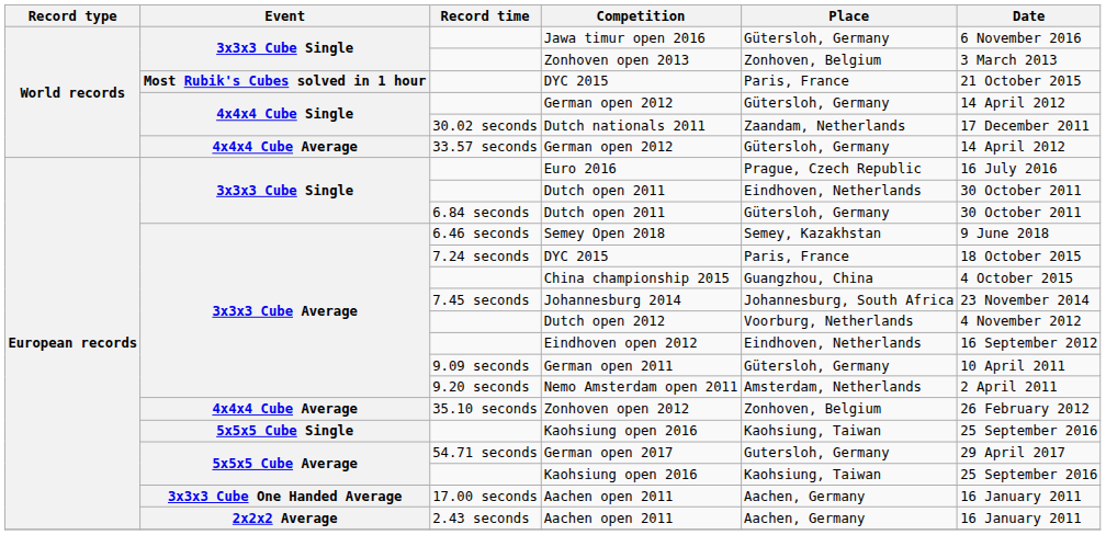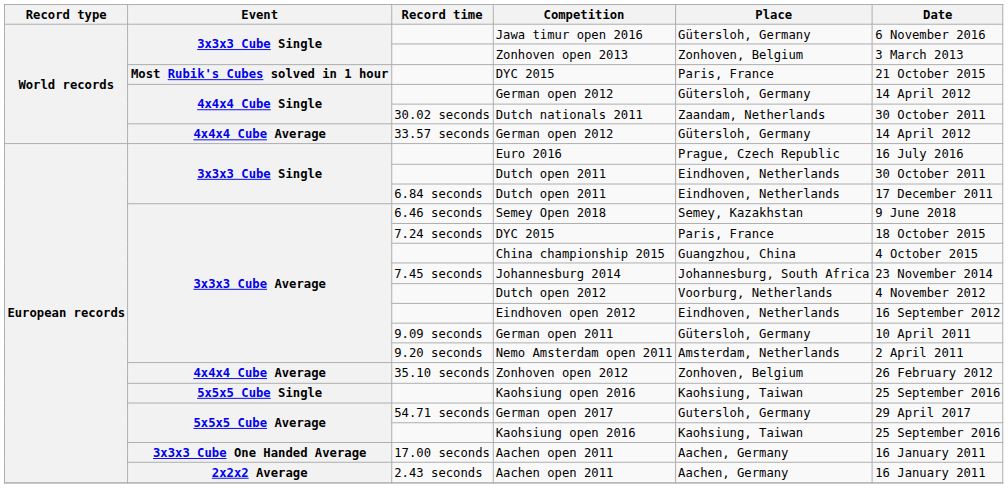Dutch nationals 2011 | Date: 17 December 2011 -> 30 October 2011
6.84 seconds / Dutch open 2011 | Place: Gütersloh, Germany -> Eindhoven, Netherlands
6.84 seconds / Dutch open 2011 | Date: 30 October 2011 -> 17 December 2011
